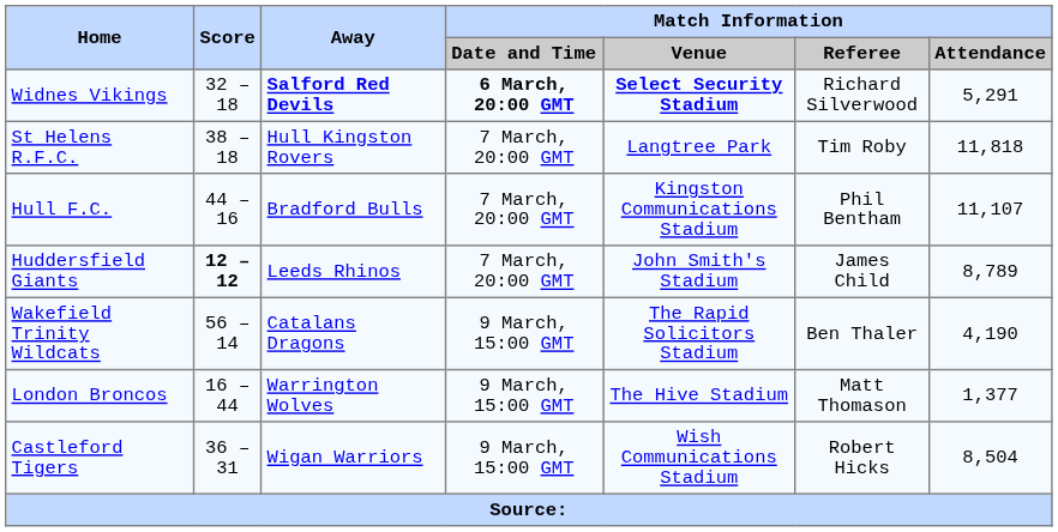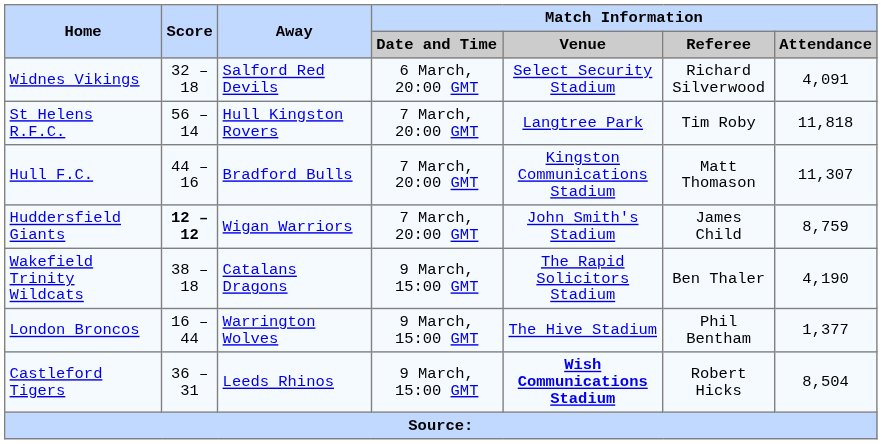Widnes Vikings | Away: bold -> normal
Widnes Vikings | Match Information / Date and Time: bold -> normal
Widnes Vikings | Match Information / Venue: bold -> normal
Widnes Vikings | Match Information / Attendance: 5,291 -> 4,091
St Helens R.F.C. | Score: 38 – 18 -> 56 – 14
Hull F.C. | Match Information / Referee: Phil Bentham -> Matt Thomason
Hull F.C. | Match Information / Attendance: 11,107 -> 11,307
Huddersfield Giants | Away: Leeds Rhinos -> Wigan Warriors
Huddersfield Giants | Match Information / Attendance: 8,789 -> 8,759
Wakefield Trinity Wildcats | Score: 56 – 14 -> 38 – 18
London Broncos | Match Information / Referee: Matt Thomason -> Phil Bentham
Castleford Tigers | Away: Wigan Warriors -> Leeds Rhinos
Castleford Tigers | Match Information / Venue: normal -> bold
